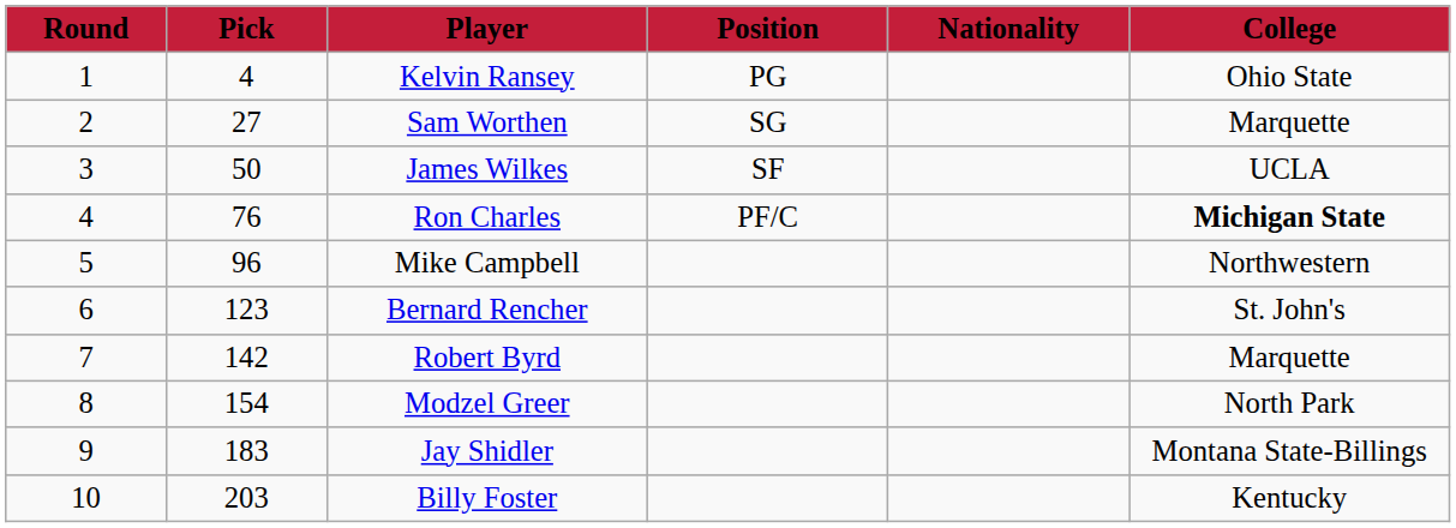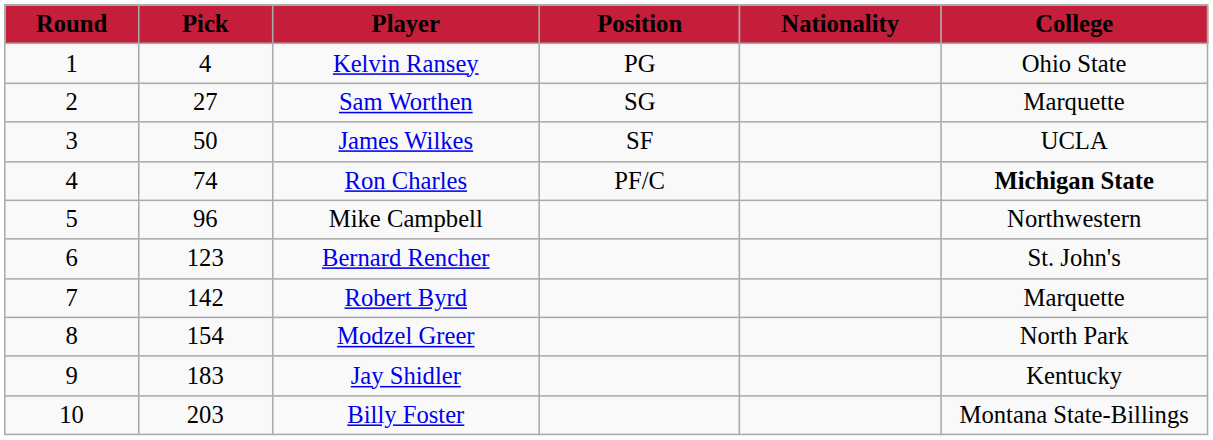Ron Charles | Pick: 76 -> 74
Jay Shidler | College: Montana State-Billings -> Kentucky
Billy Foster | College: Kentucky -> Montana State-Billings
